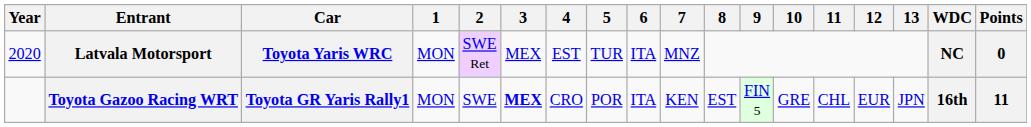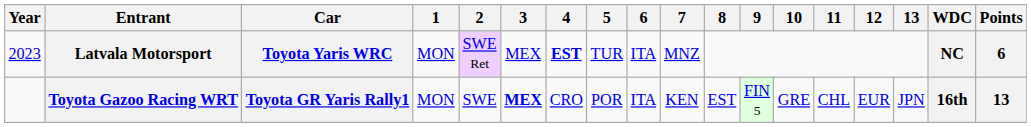Latvala Motorsport | Year: 2020 -> 2023
Latvala Motorsport | 4: normal -> bold
Latvala Motorsport | Points: 0 -> 6
Toyota Gazoo Racing WRT | Points: 11 -> 13
